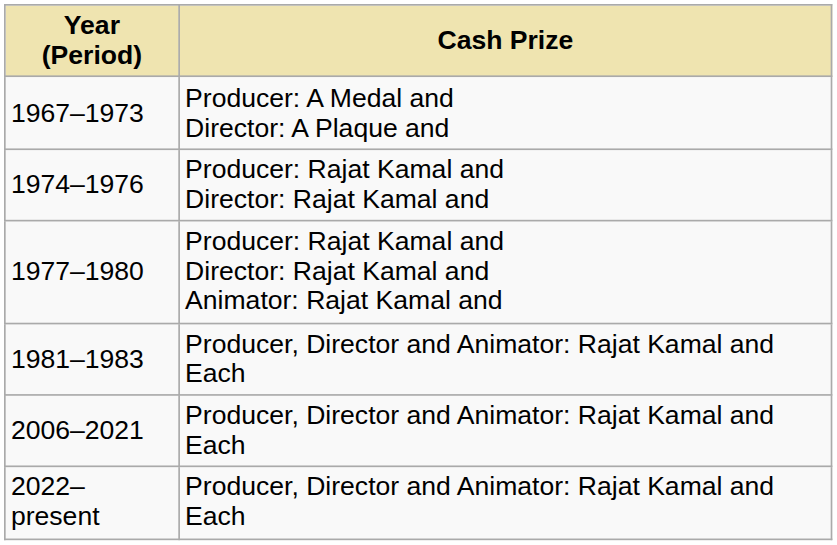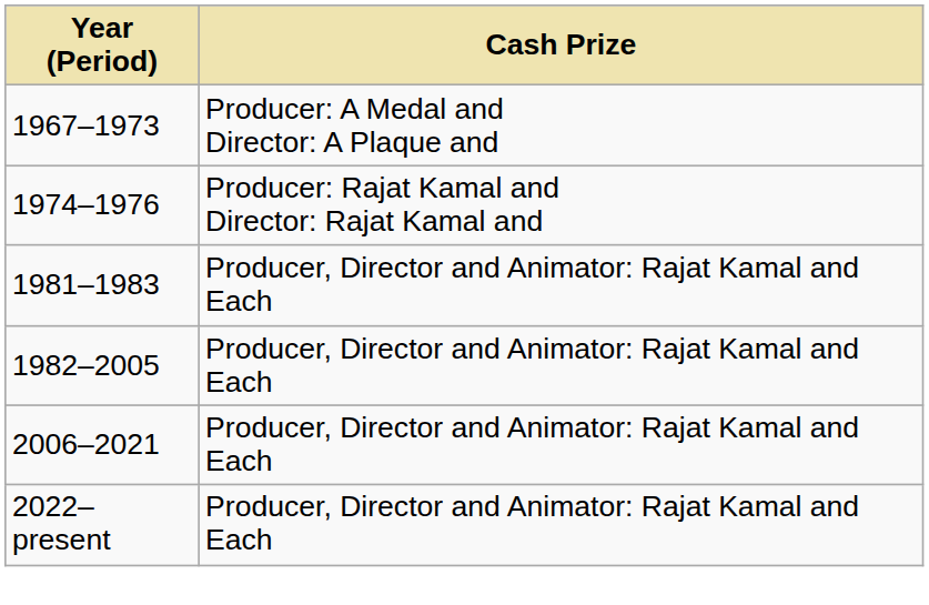- row: 1977–1980 | Producer: Rajat Kamal and Director: Rajat Kamal and Animator: Rajat Kamal and
+ row: 1982–2005 | Producer, Director and Animator: Rajat Kamal and Each
